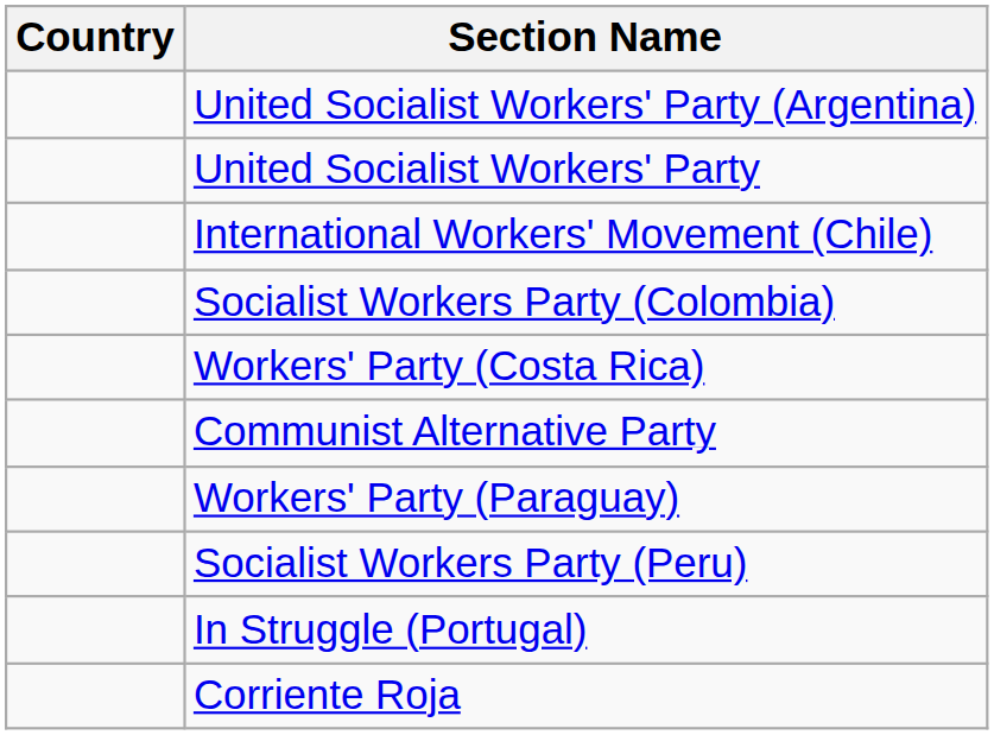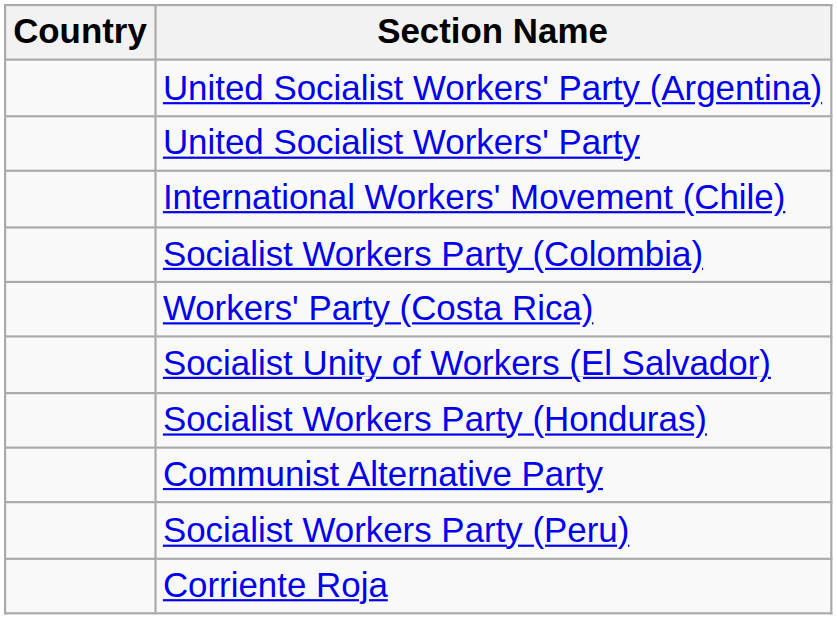+ row: Socialist Unity of Workers (El Salvador)
+ row: Socialist Workers Party (Honduras)
- row: Workers' Party (Paraguay)
- row: In Struggle (Portugal)
